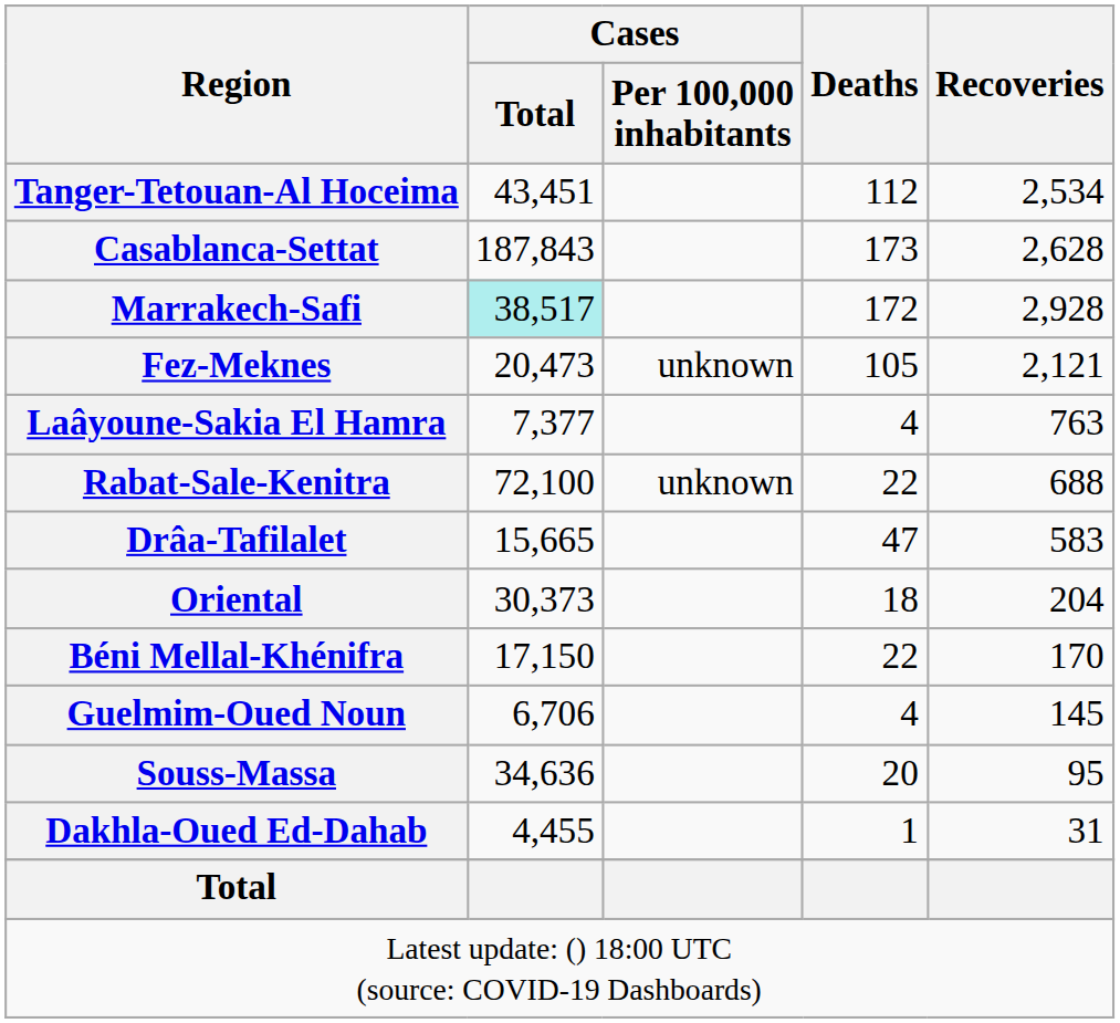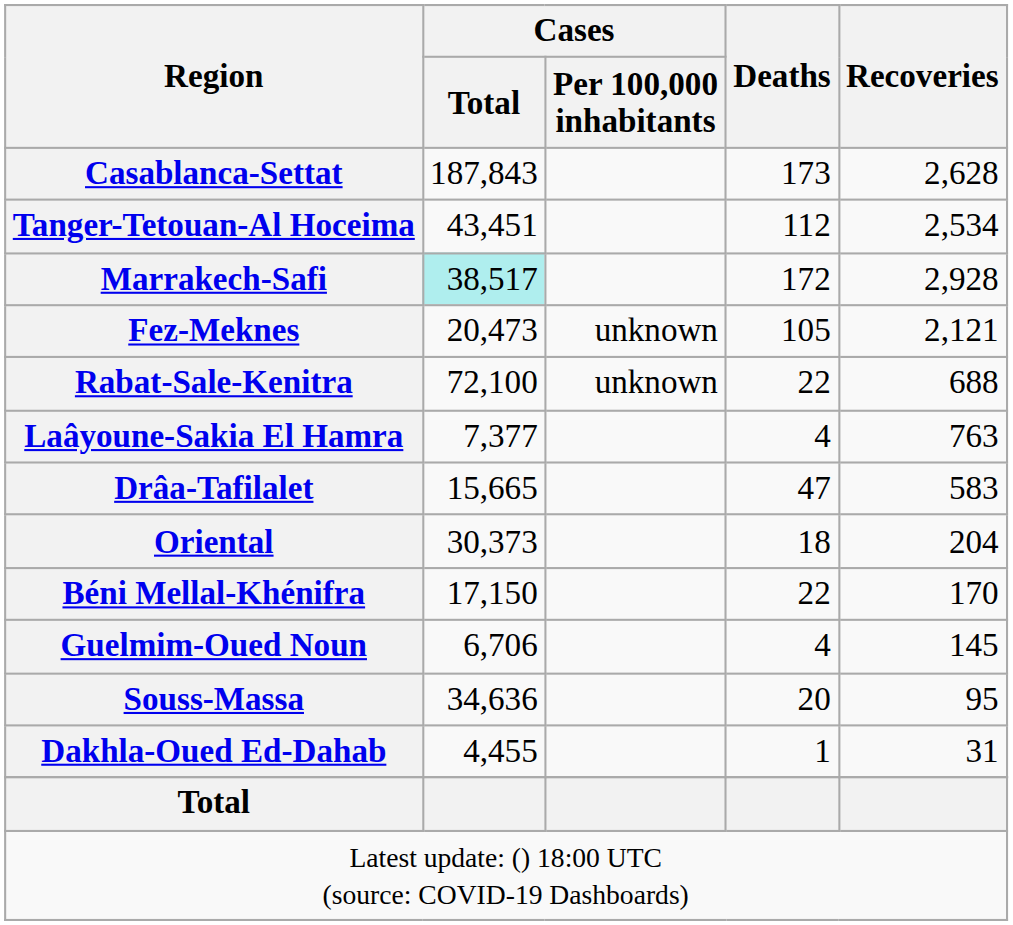rows swapped: Casablanca-Settat <-> Tanger-Tetouan-Al Hoceima
rows swapped: Rabat-Sale-Kenitra <-> Laâyoune-Sakia El Hamra
